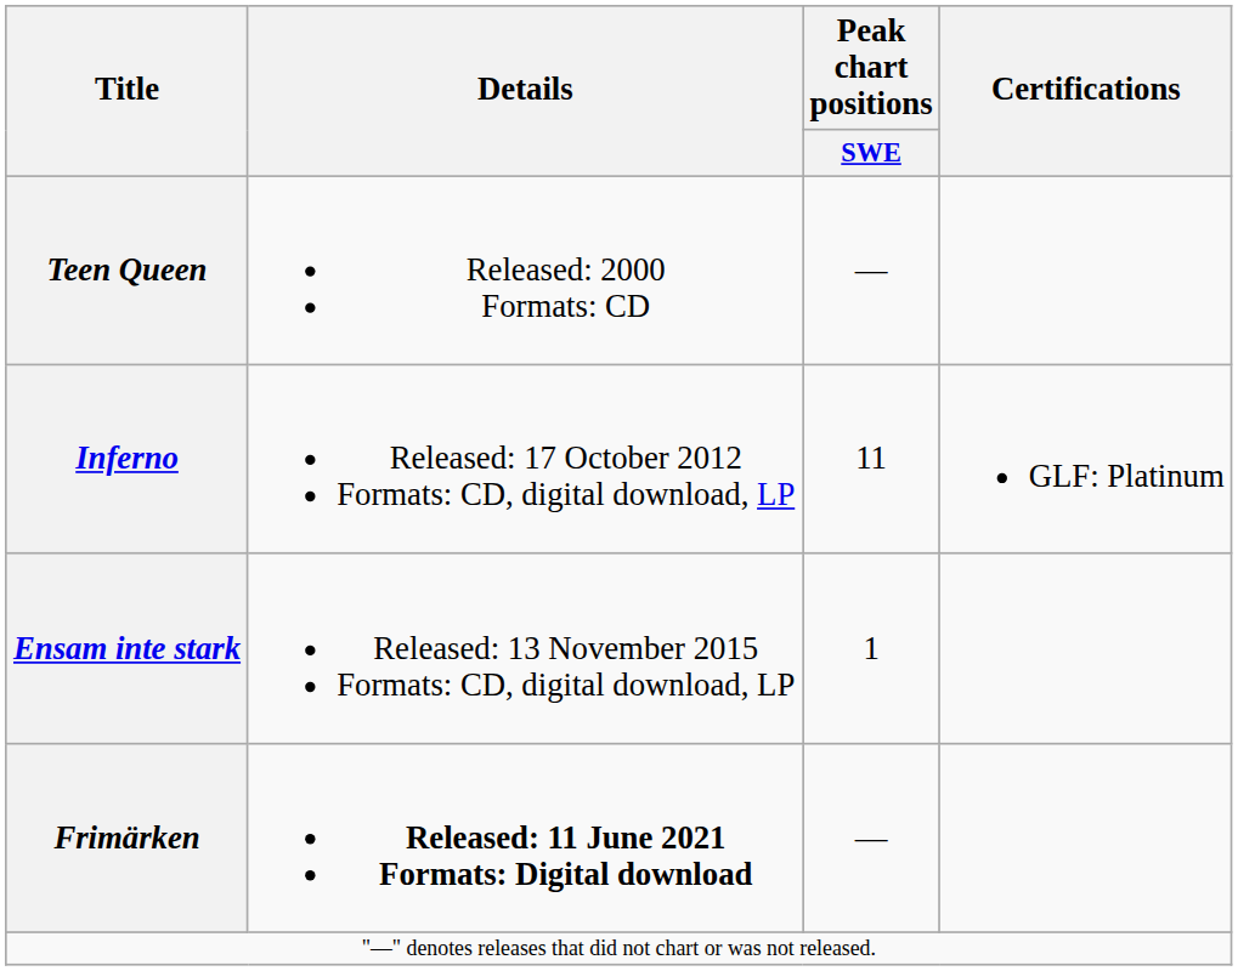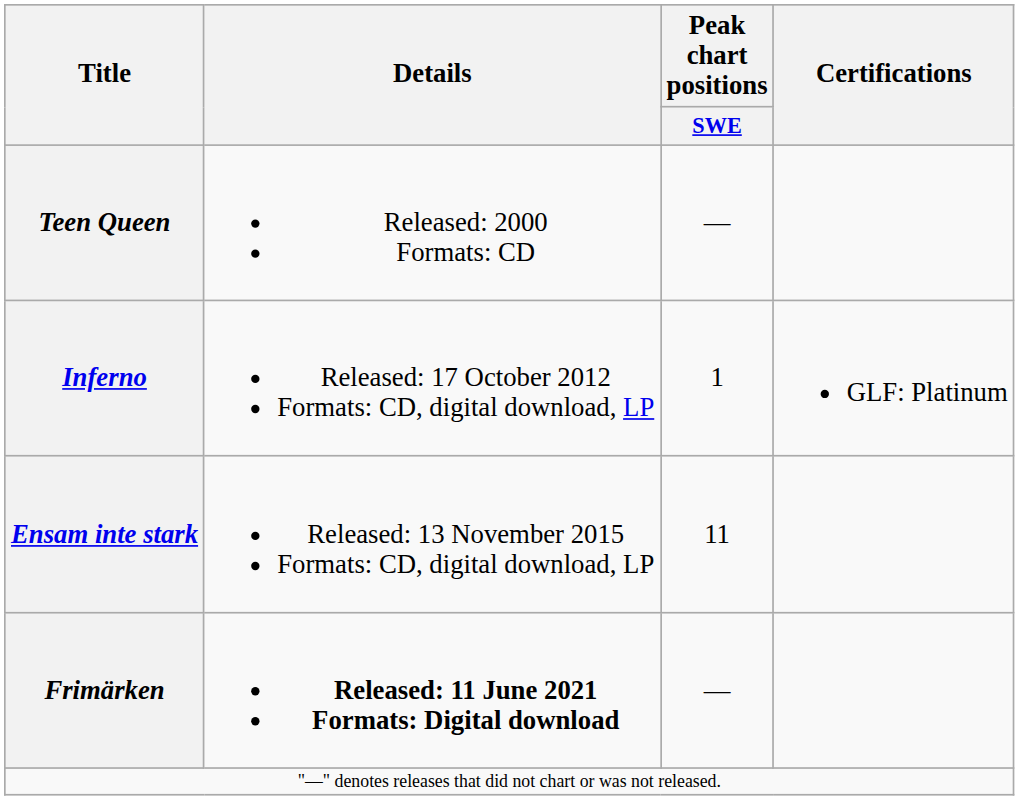Inferno | Peak chart positions / SWE: 11 -> 1
Ensam inte stark | Peak chart positions / SWE: 1 -> 11
